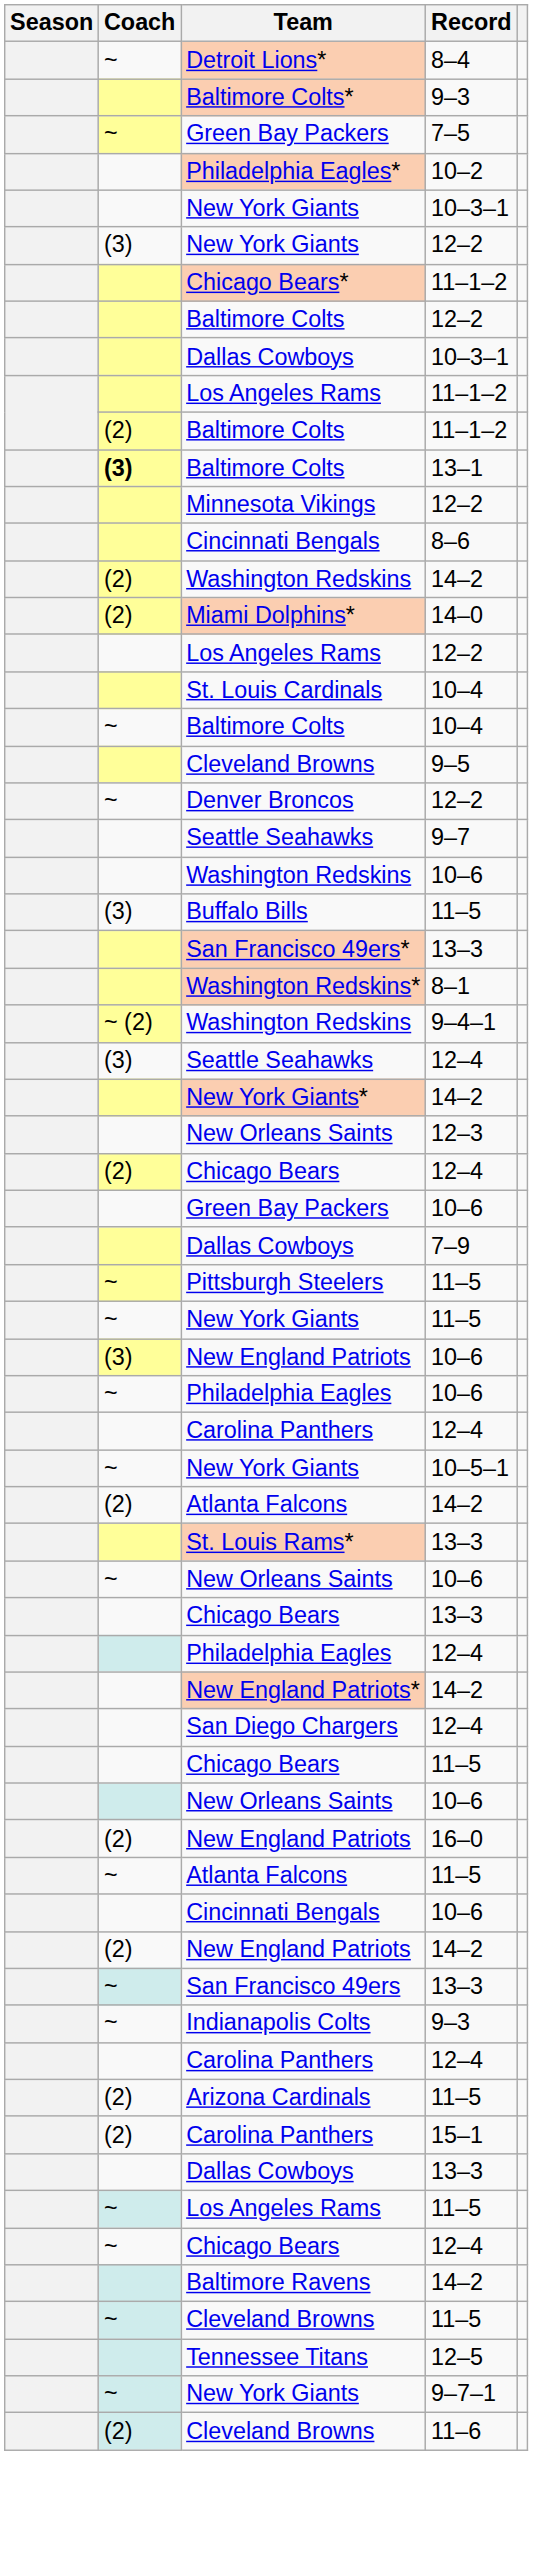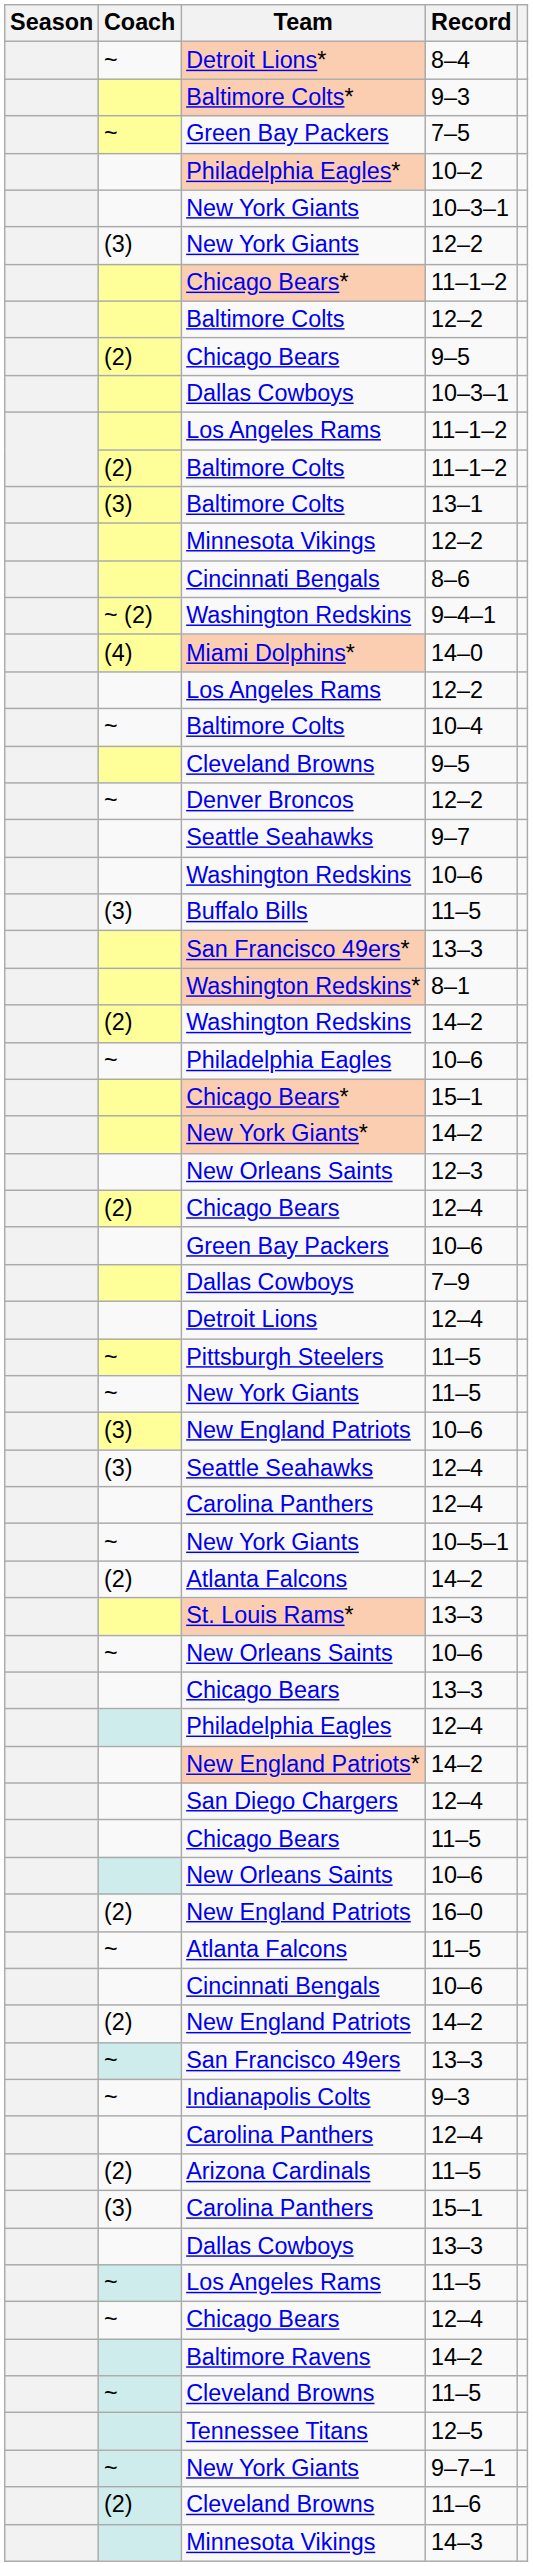+ row: (2) | Chicago Bears | 9–5
Baltimore Colts / 13–1 | Coach: bold -> normal
rows swapped: Washington Redskins / 9–4–1 <-> Washington Redskins / 14–2
Miami Dolphins* | Coach: (2) -> (4)
- row: St. Louis Cardinals | 10–4
rows swapped: Seattle Seahawks / 12–4 <-> Philadelphia Eagles / 10–6
+ row: Chicago Bears* | 15–1
+ row: Detroit Lions | 12–4
Carolina Panthers / 15–1 | Coach: (2) -> (3)
+ row: Minnesota Vikings | 14–3
